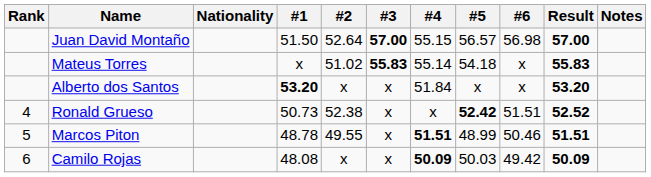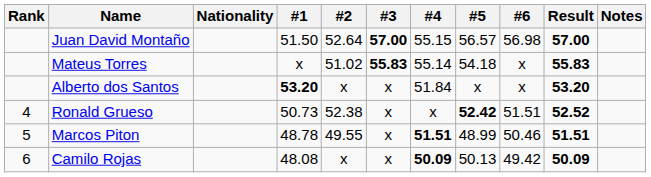Camilo Rojas | #5: 50.03 -> 50.13
